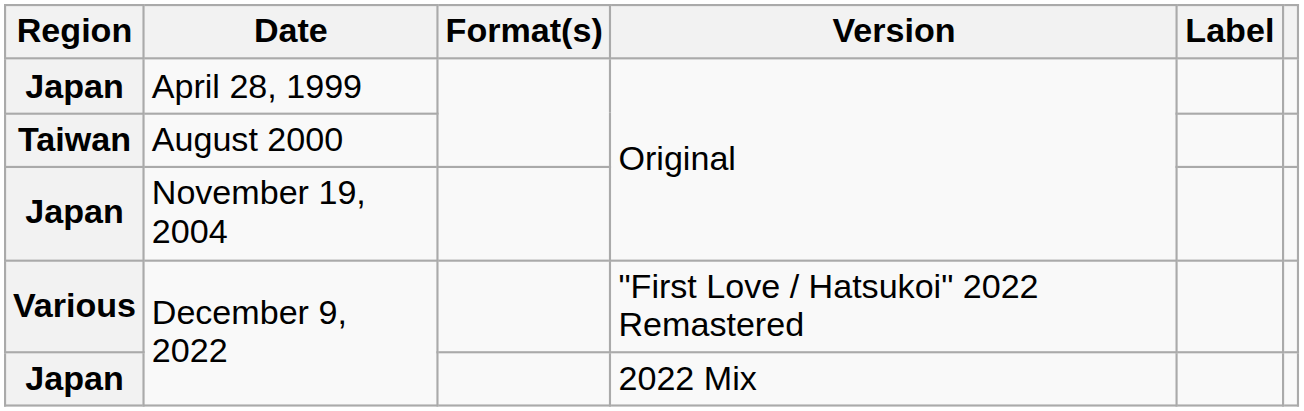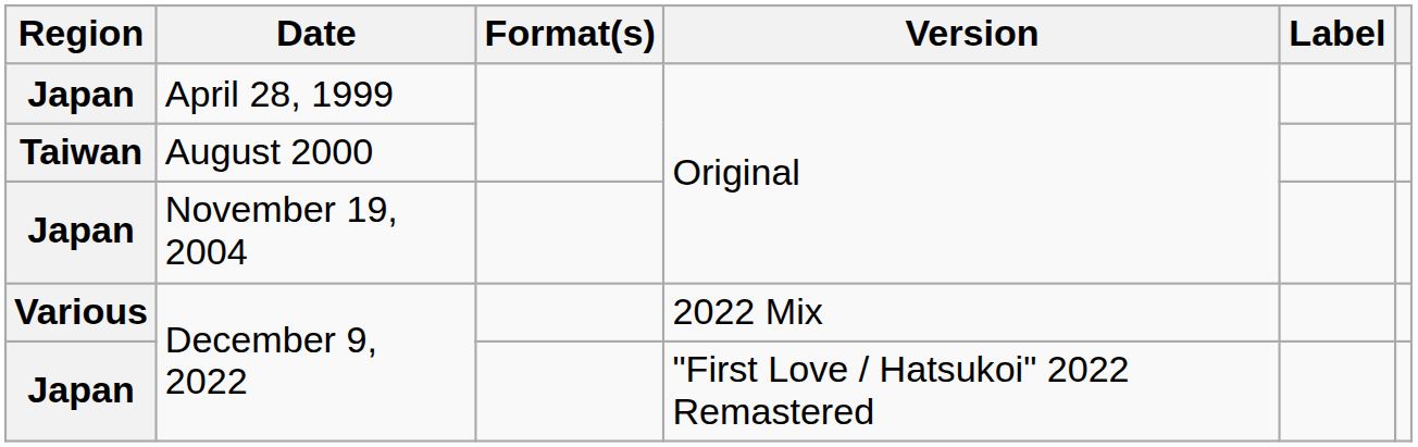Various / December 9, 2022 | Version: "First Love / Hatsukoi" 2022 Remastered -> 2022 Mix
Japan / December 9, 2022 | Version: 2022 Mix -> "First Love / Hatsukoi" 2022 Remastered
